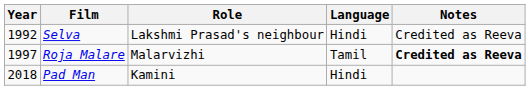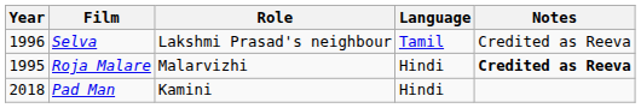Selva | Year: 1992 -> 1996
Selva | Language: Hindi -> Tamil
Roja Malare | Year: 1997 -> 1995
Roja Malare | Language: Tamil -> Hindi
